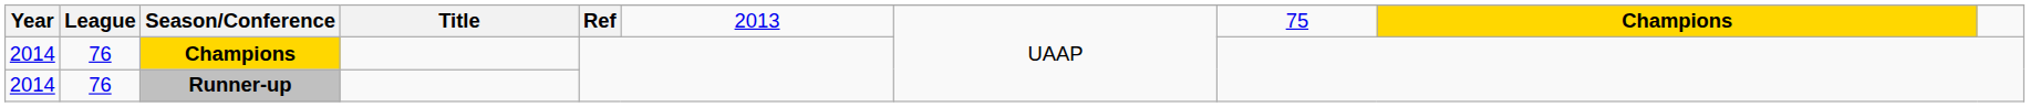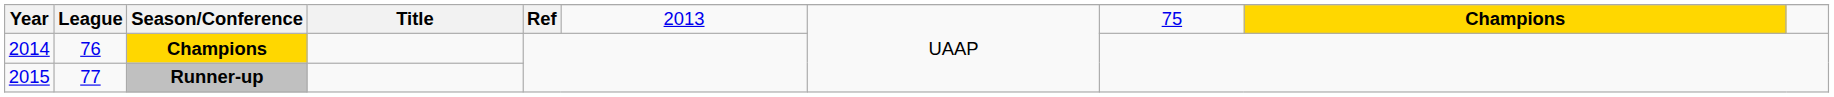Runner-up | Year: 2014 -> 2015
Runner-up | League: 76 -> 77
